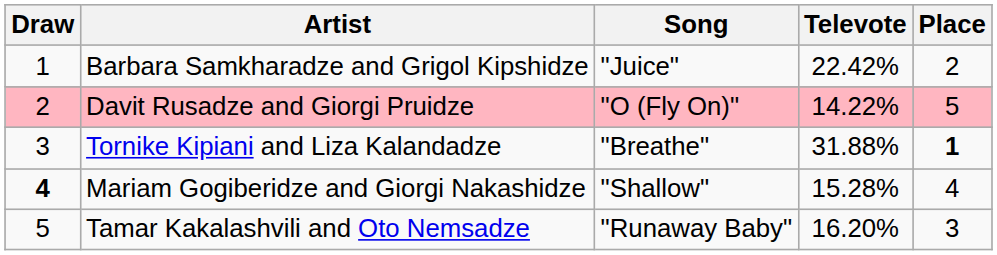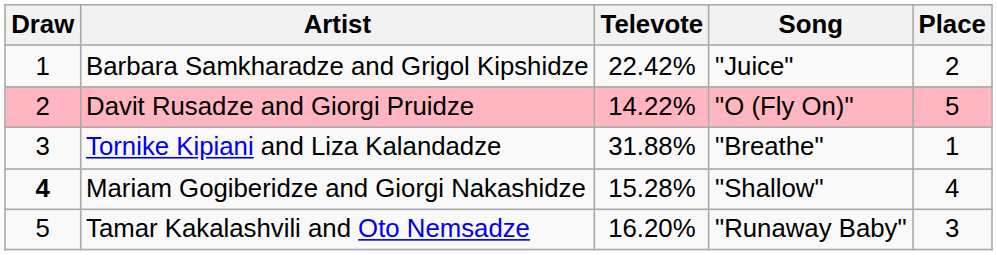columns swapped: Song <-> Televote
Tornike Kipiani and Liza Kalandadze | Place: bold -> normal
